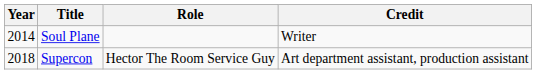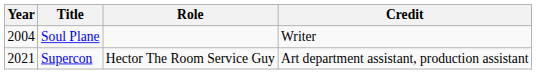Soul Plane | Year: 2014 -> 2004
Supercon | Year: 2018 -> 2021
